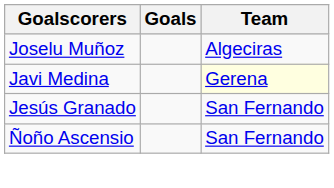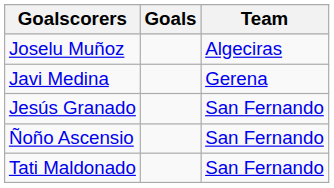Javi Medina | Team: lightyellow background -> no background
+ row: Tati Maldonado | San Fernando
